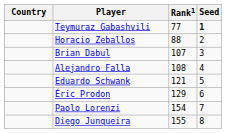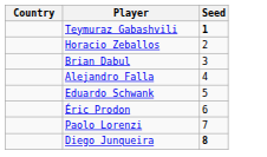- column: Rank1 | 77 | 88 | 107 | 108 | 121 | 129 | 154 | 155
Diego Junqueira | Seed: normal -> bold
